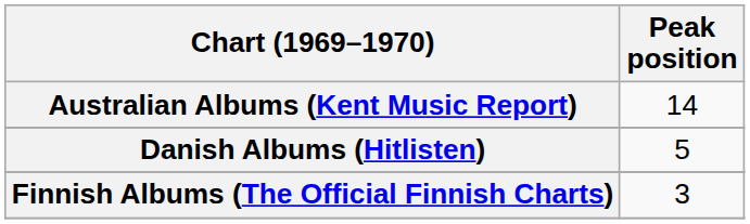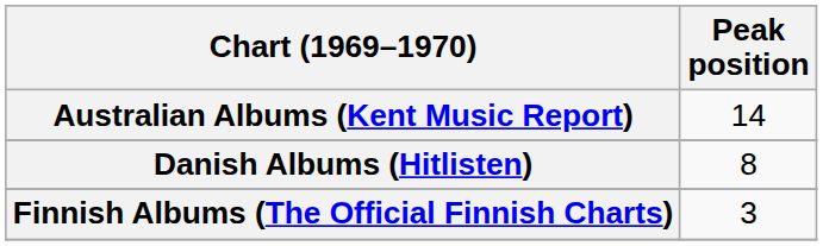Danish Albums (Hitlisten) | Peak position: 5 -> 8
